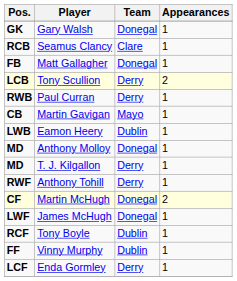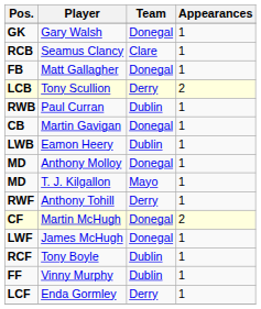Paul Curran | Team: Derry -> Dublin
Martin Gavigan | Team: Mayo -> Donegal
T. J. Kilgallon | Team: Derry -> Mayo
